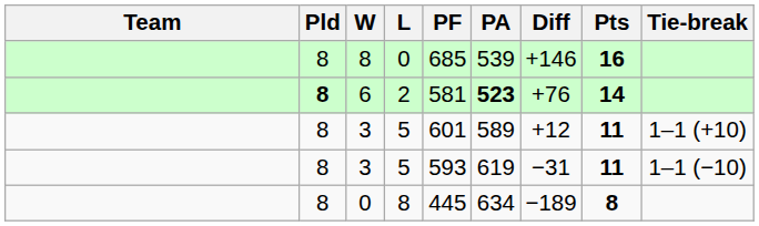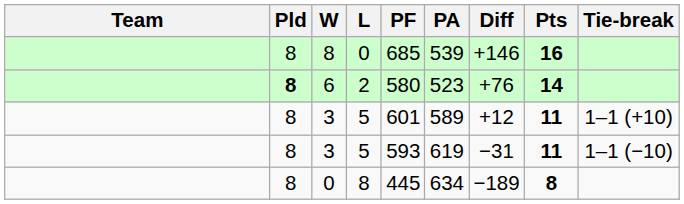6 | PF: 581 -> 580
6 | PA: bold -> normal
